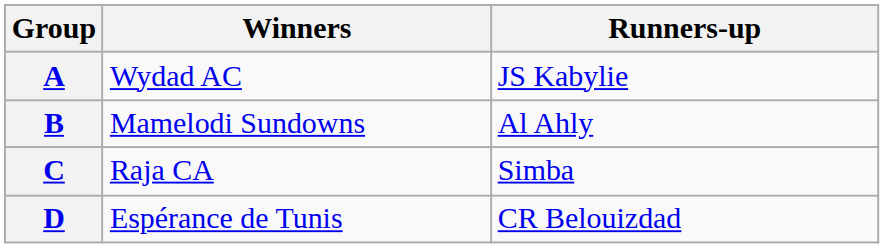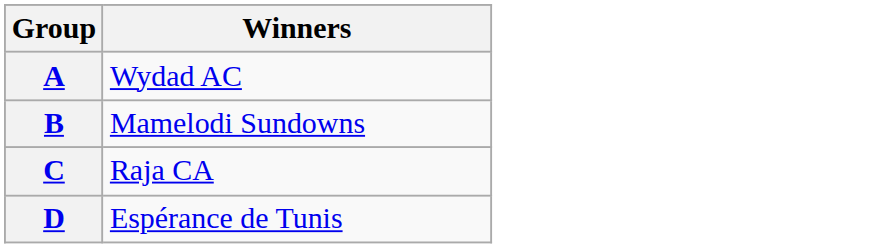- column: Runners-up | JS Kabylie | Al Ahly | Simba | CR Belouizdad
